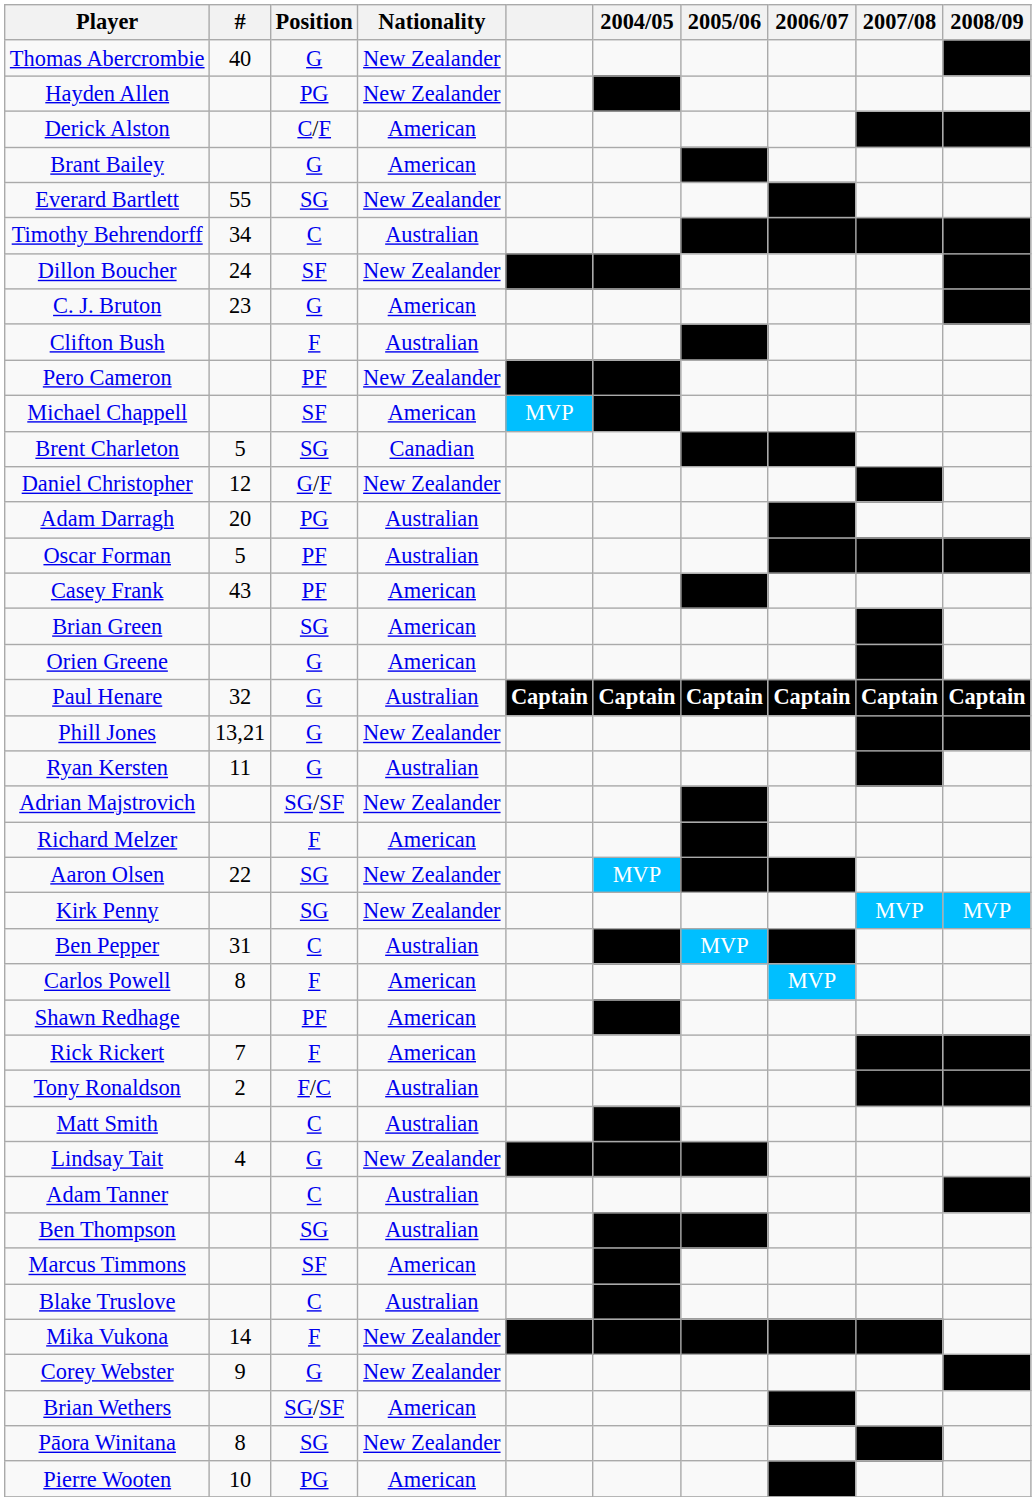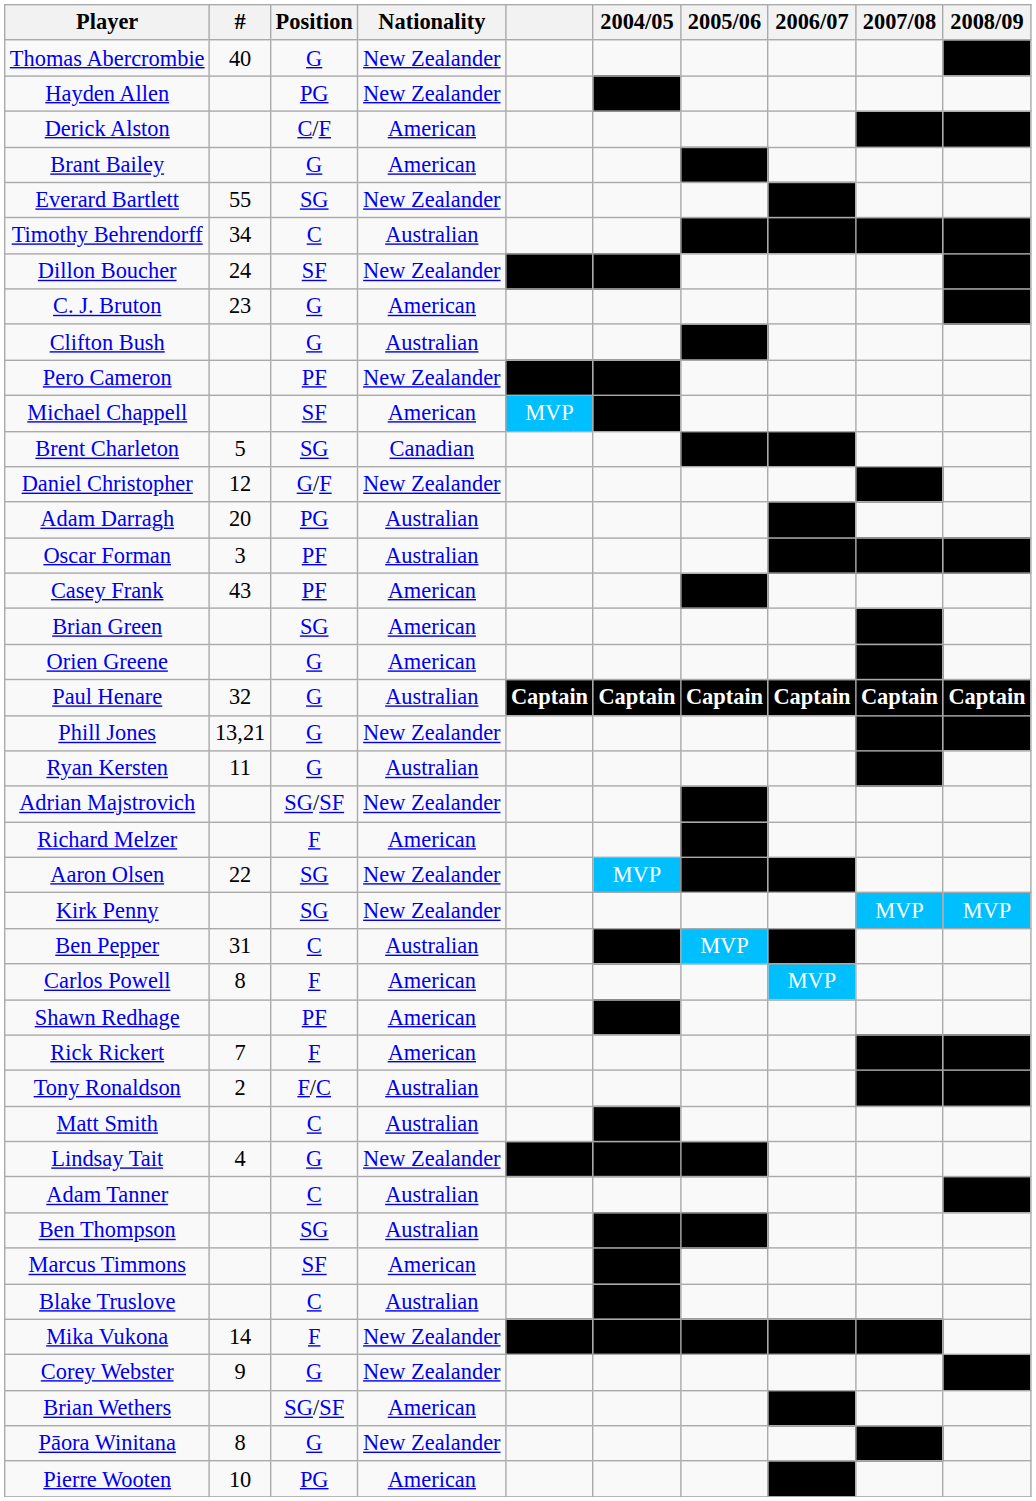Clifton Bush | Position: F -> G
Oscar Forman | #: 5 -> 3
Pāora Winitana | Position: SG -> G
